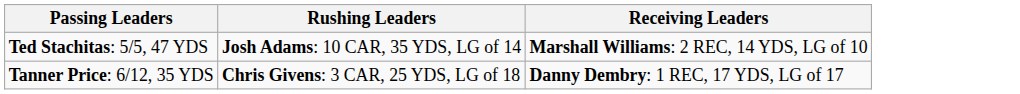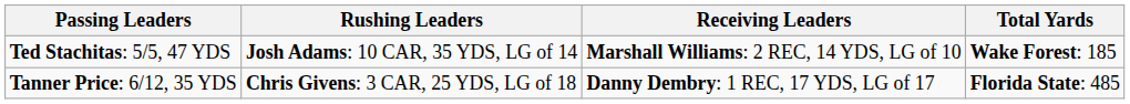+ column: Total Yards | Wake Forest: 185 | Florida State: 485
